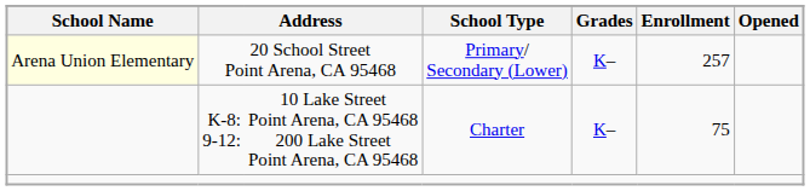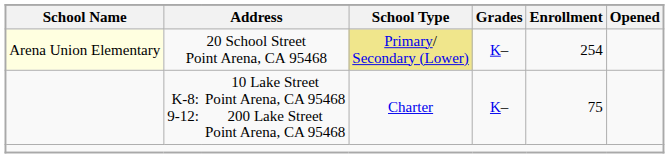20 School Street Point Arena, CA 95468 | School Type: no background -> khaki background
20 School Street Point Arena, CA 95468 | Enrollment: 257 -> 254
